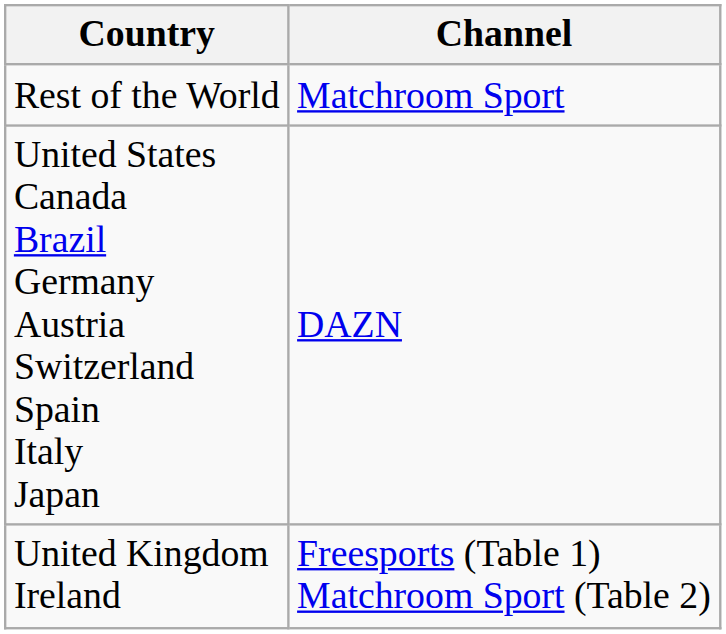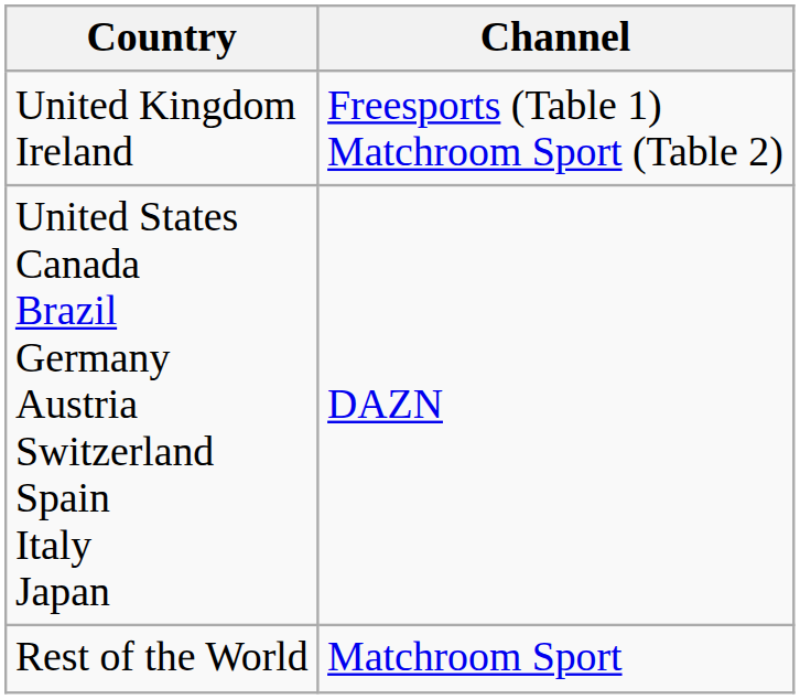rows swapped: United Kingdom Ireland <-> Rest of the World
